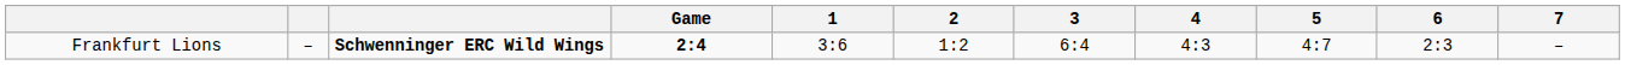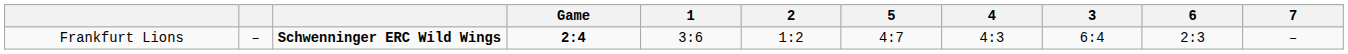columns swapped: 3 <-> 5
